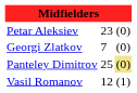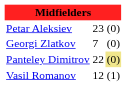Panteley Dimitrov | column 2: 25 -> 22
